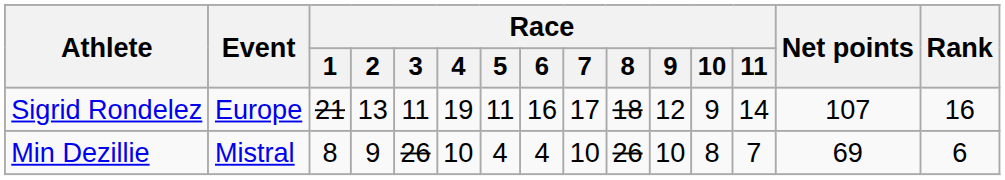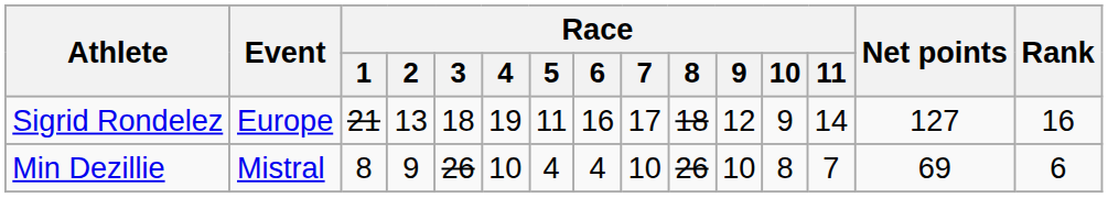Sigrid Rondelez | Race / 3: 11 -> 18
Sigrid Rondelez | Net points: 107 -> 127
